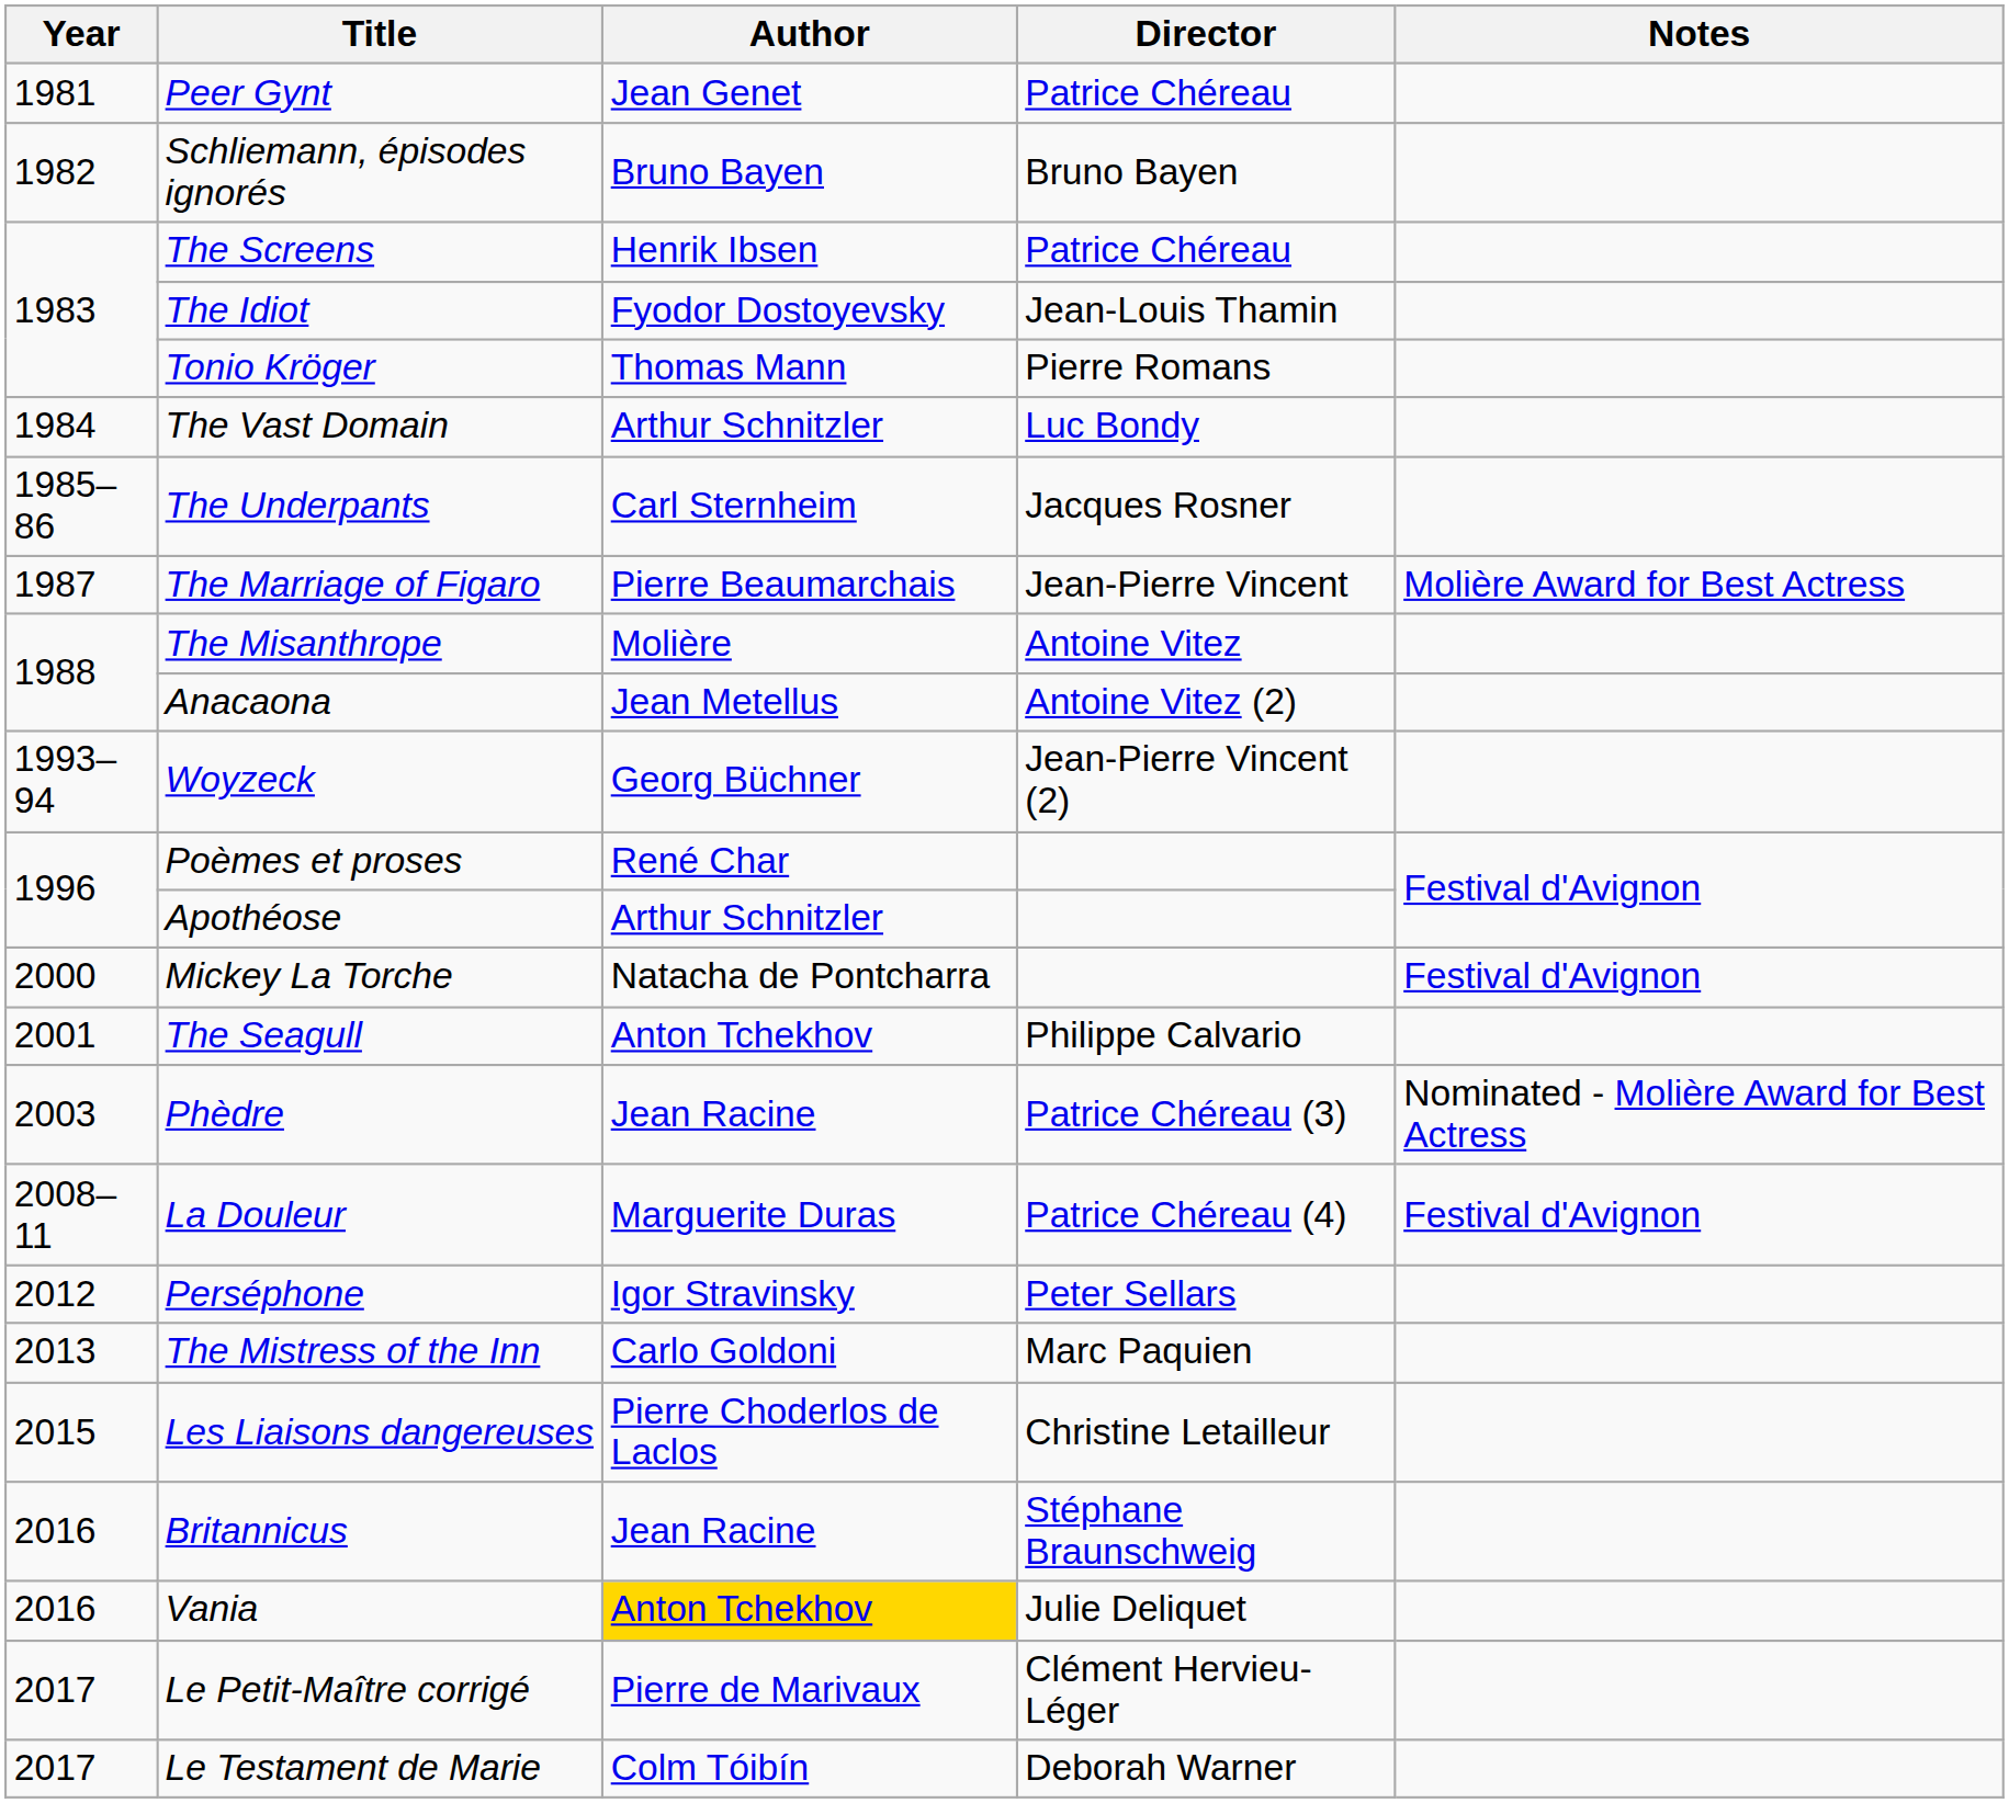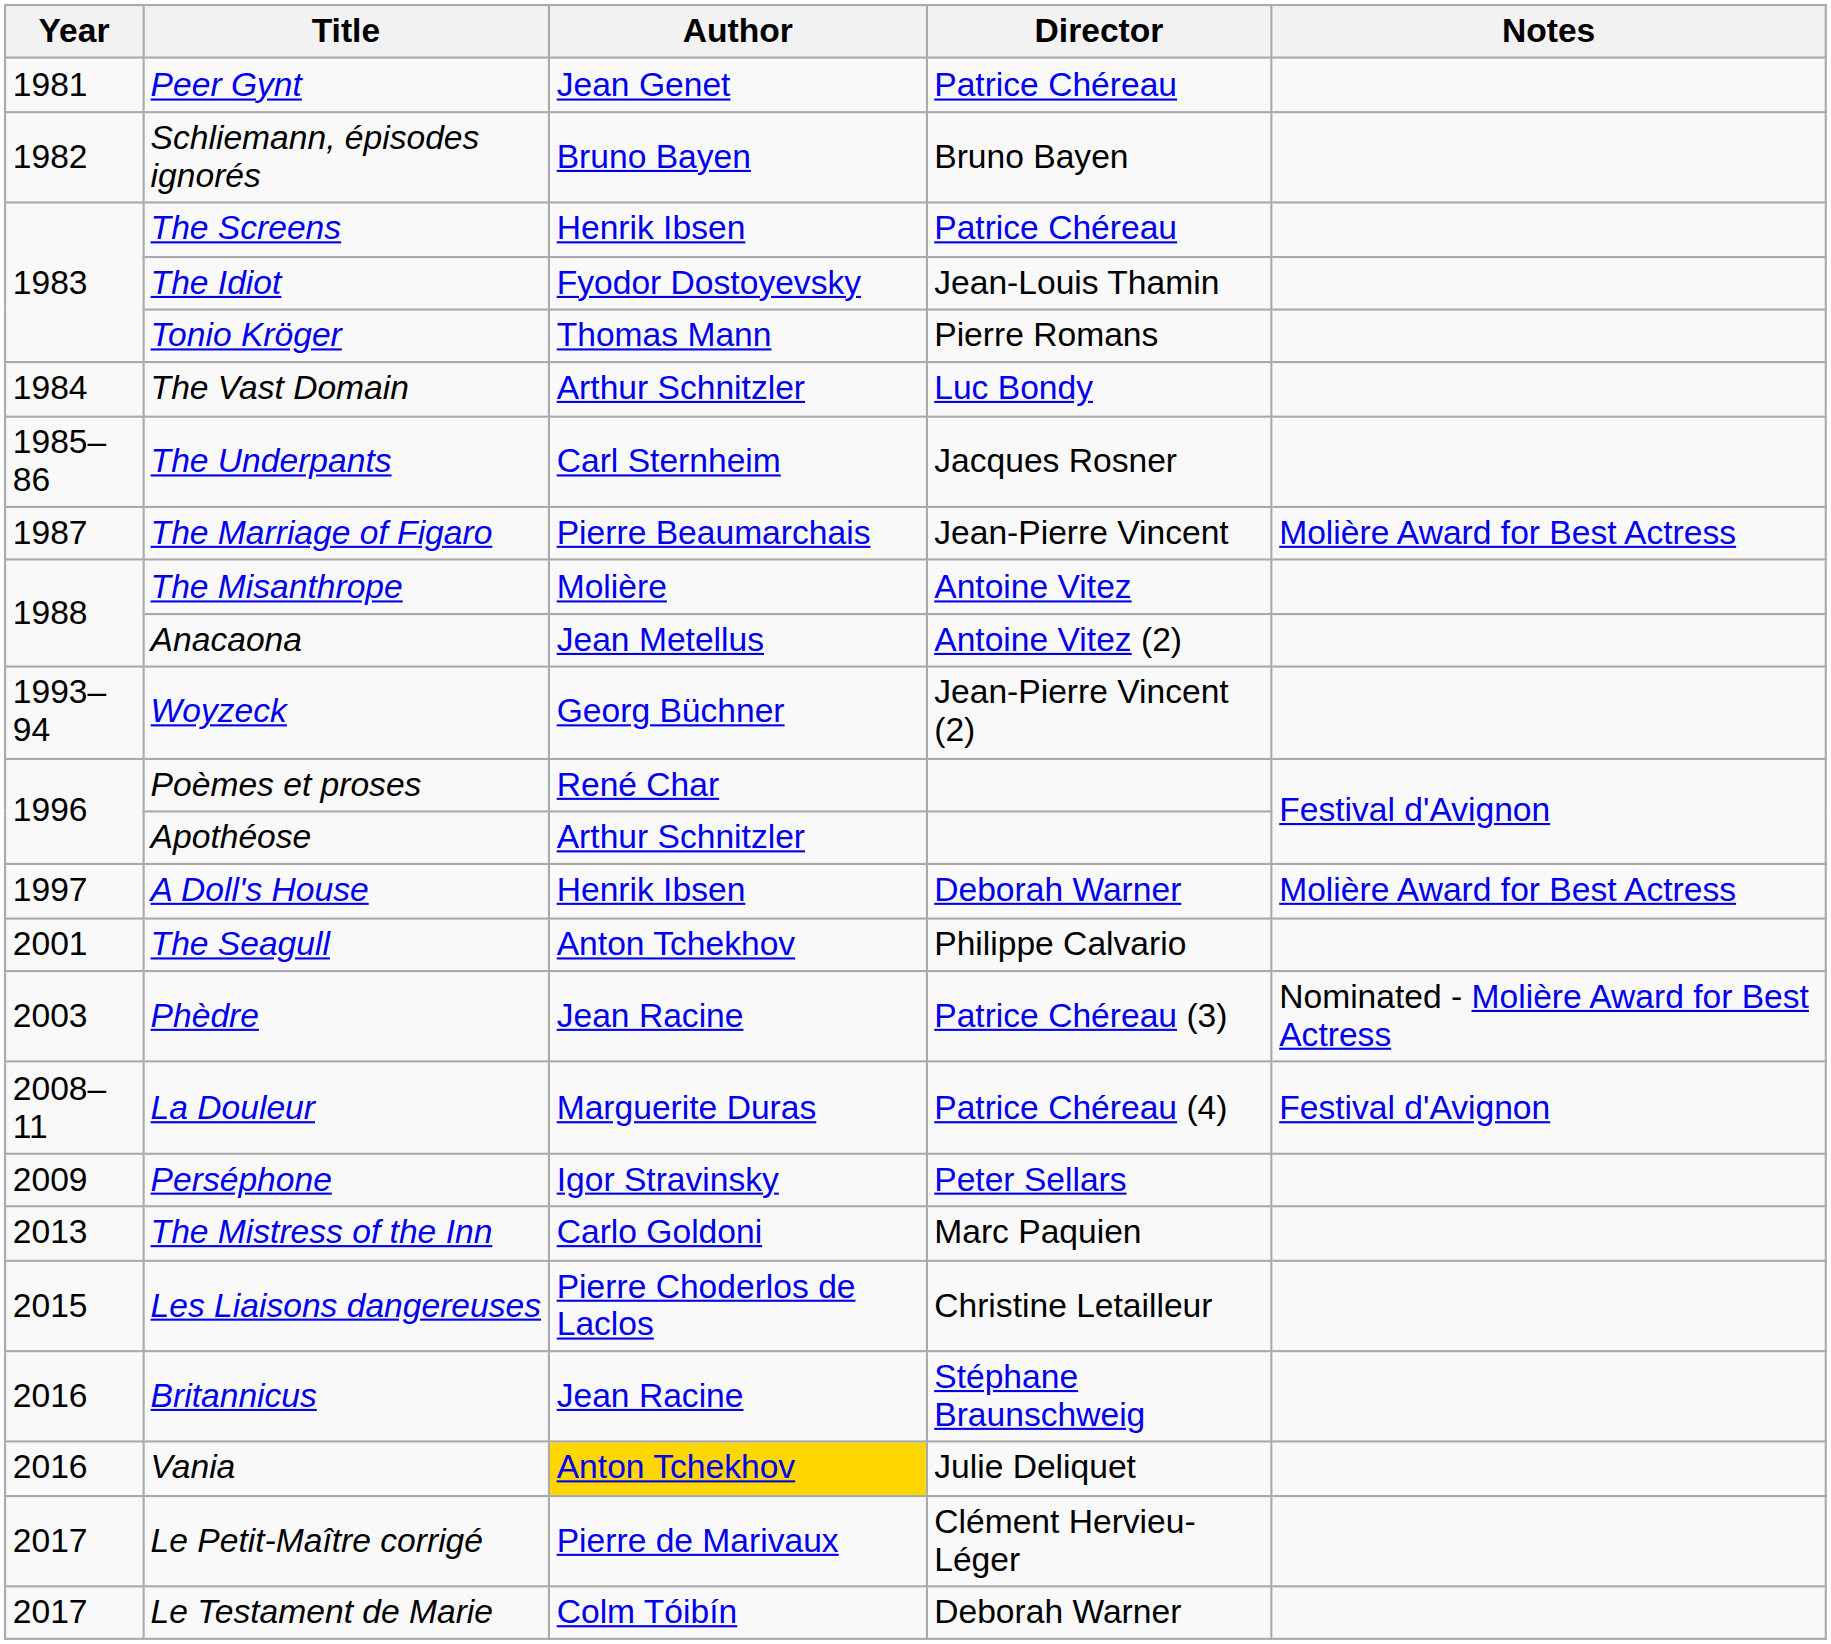+ row: 1997 | A Doll's House | Henrik Ibsen | Deborah Warner | Molière Award for Best Actress
- row: 2000 | Mickey La Torche | Natacha de Pontcharra | Festival d'Avignon
Perséphone | Year: 2012 -> 2009
